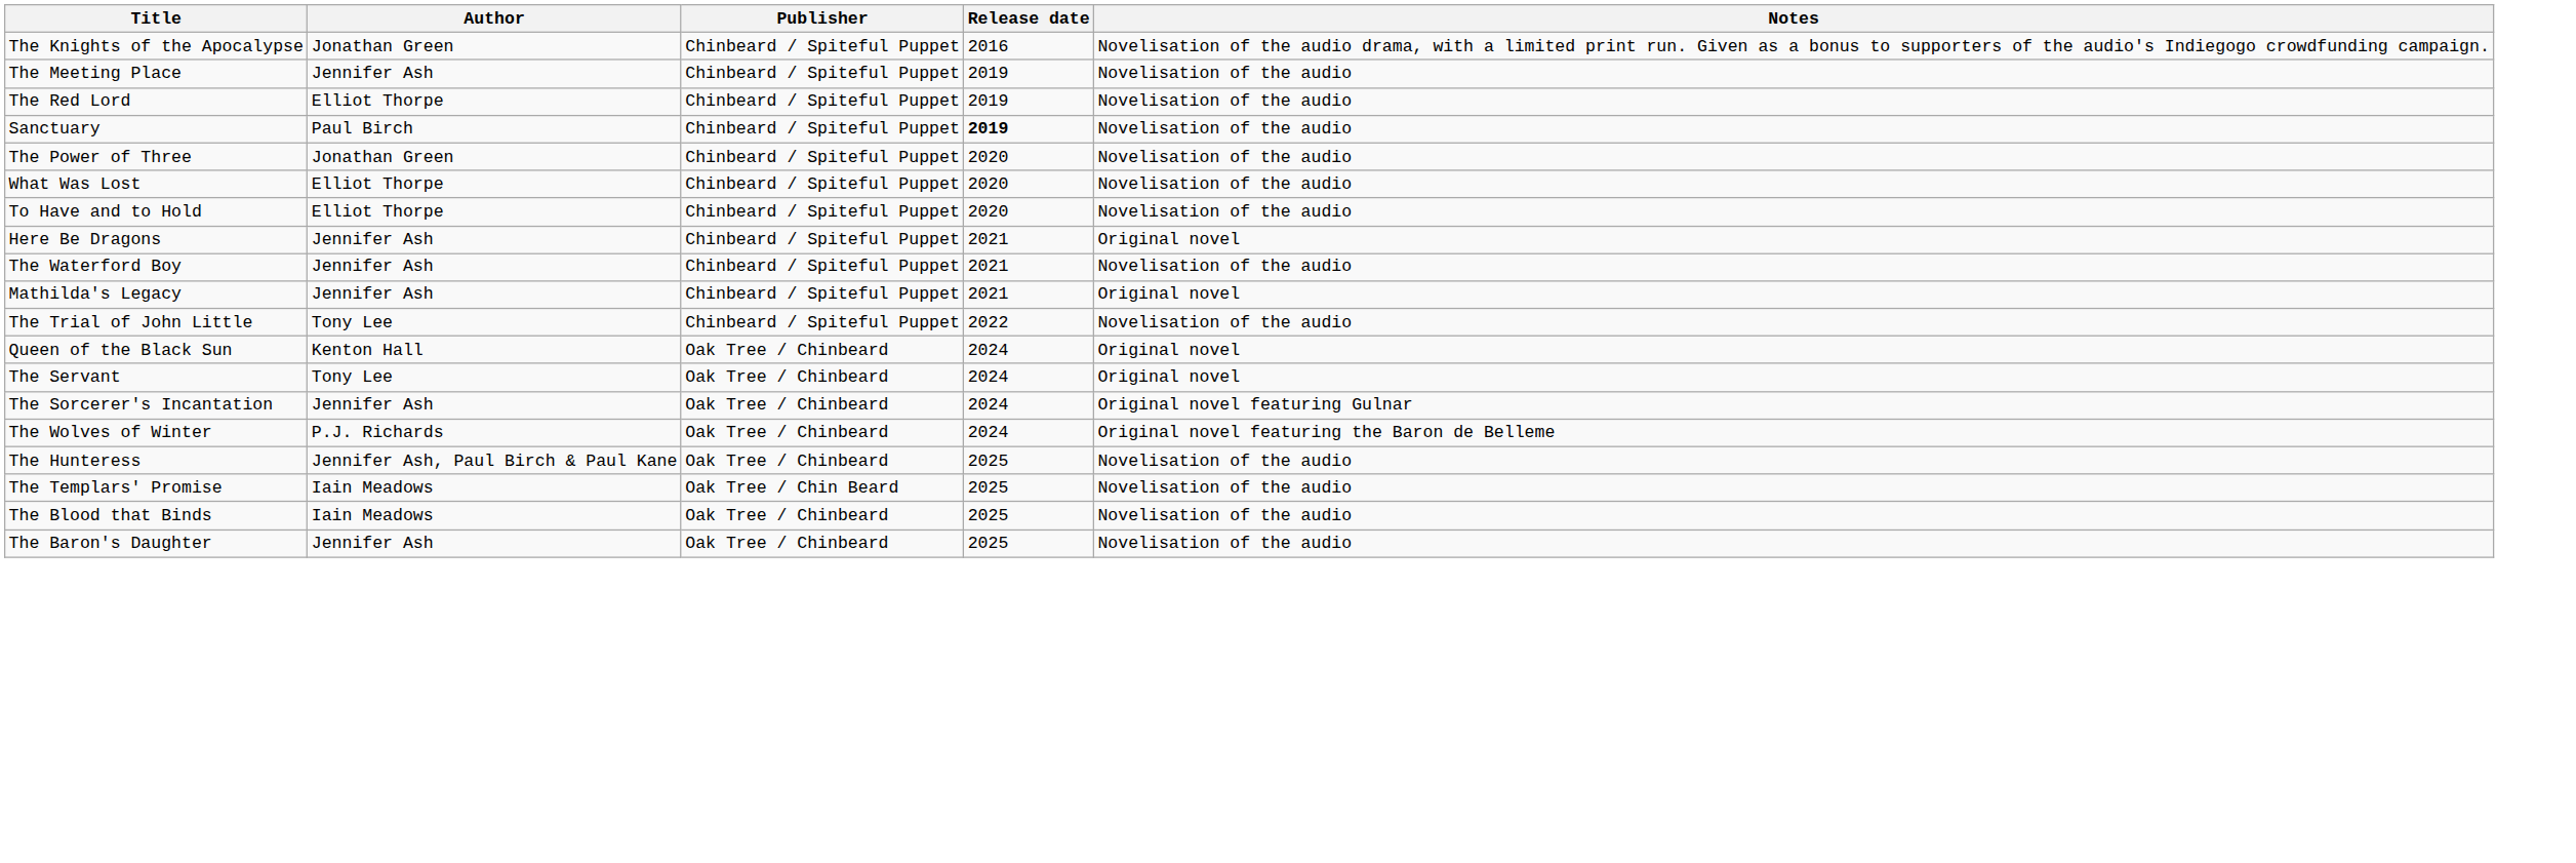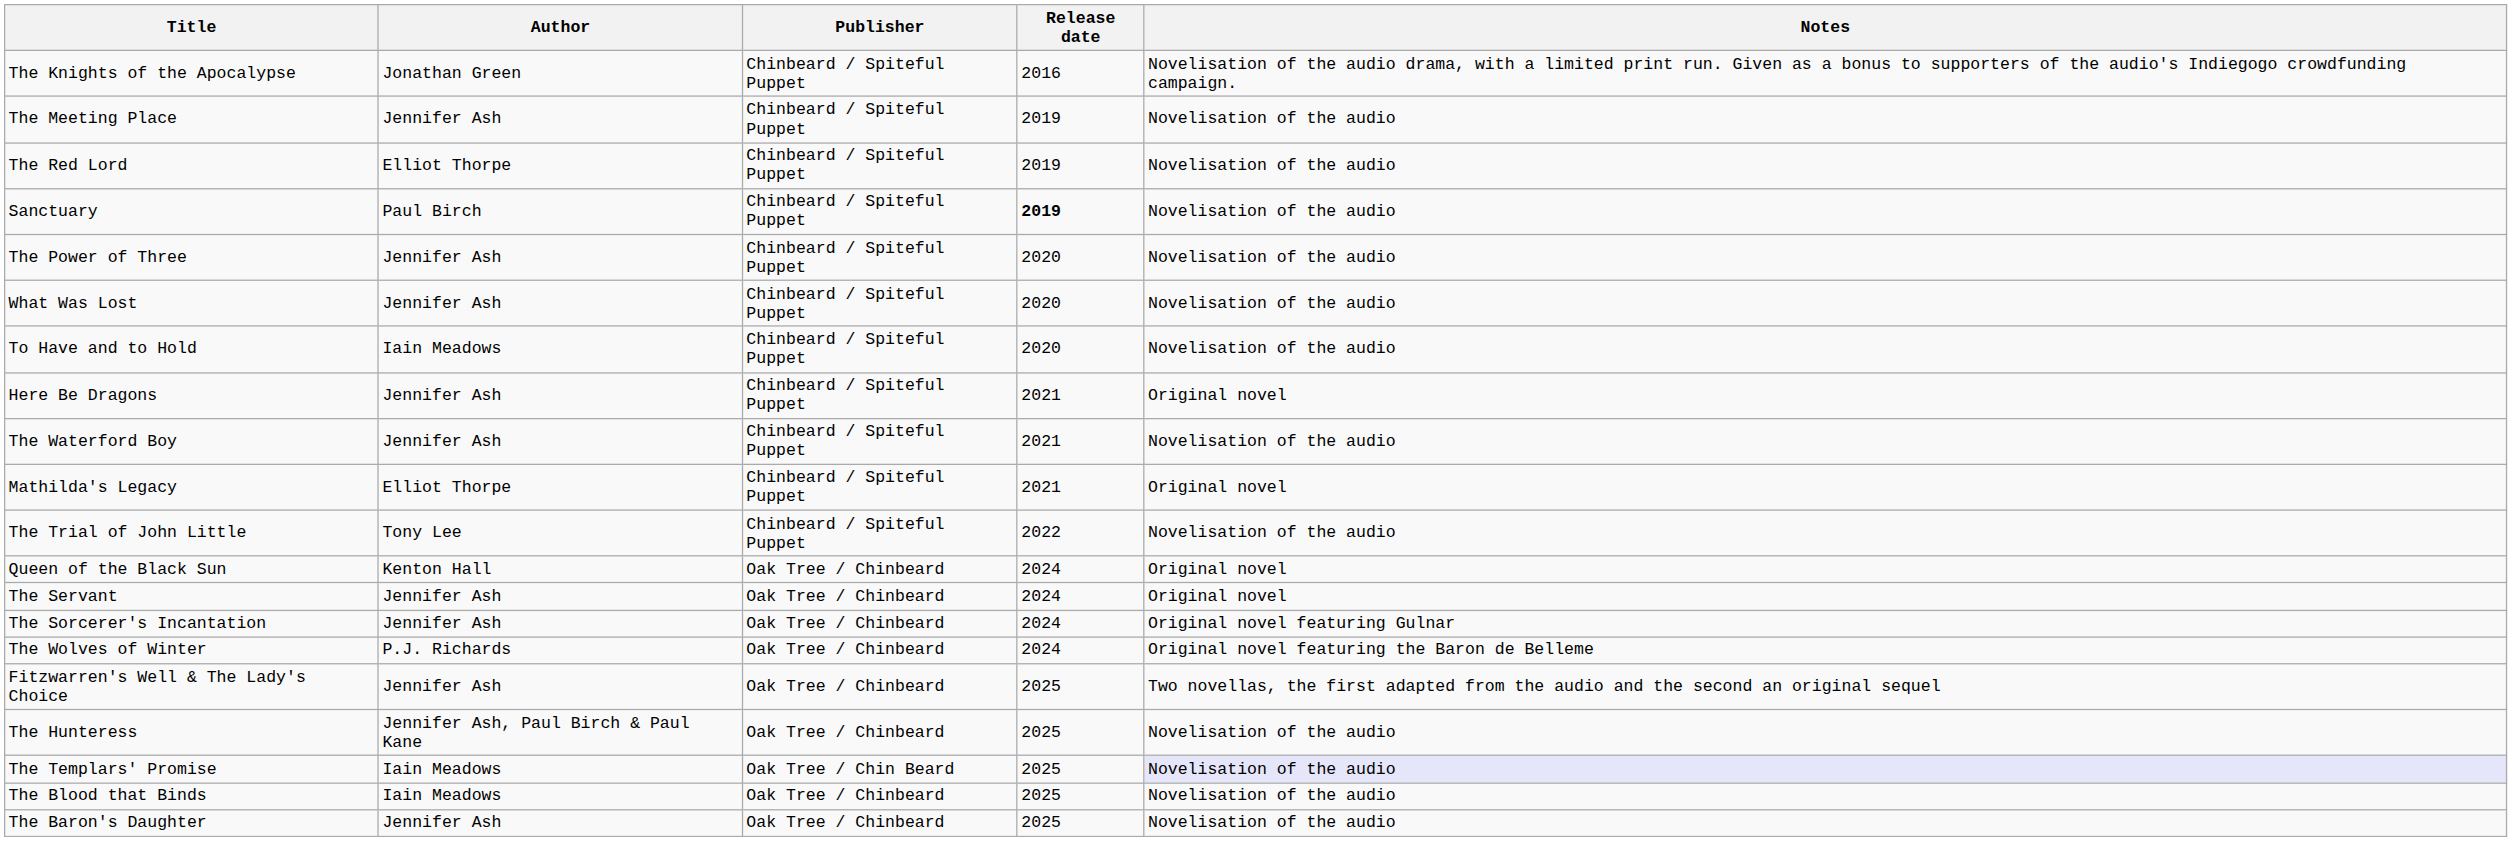The Power of Three | Author: Jonathan Green -> Jennifer Ash
What Was Lost | Author: Elliot Thorpe -> Jennifer Ash
To Have and to Hold | Author: Elliot Thorpe -> Iain Meadows
Mathilda's Legacy | Author: Jennifer Ash -> Elliot Thorpe
The Servant | Author: Tony Lee -> Jennifer Ash
+ row: Fitzwarren's Well & The Lady's Choice | Jennifer Ash | Oak Tree / Chinbeard | 2025 | Two novellas, the first adapted from the audio and the second an original sequel
The Templars' Promise | Notes: no background -> lavender background
